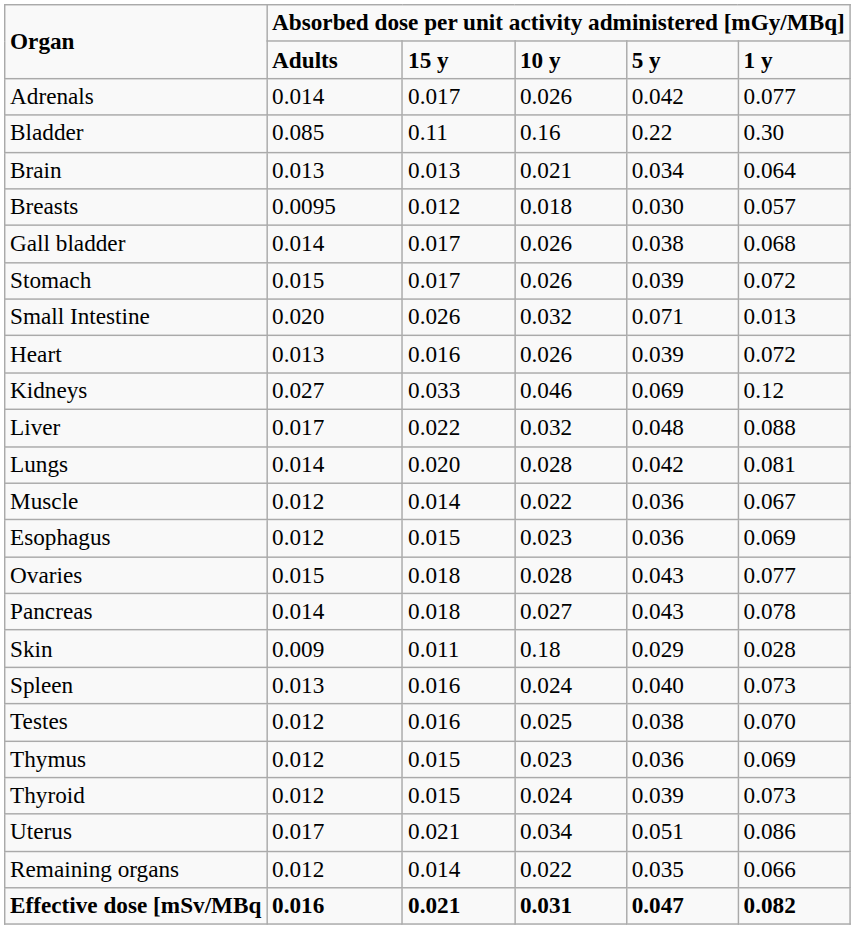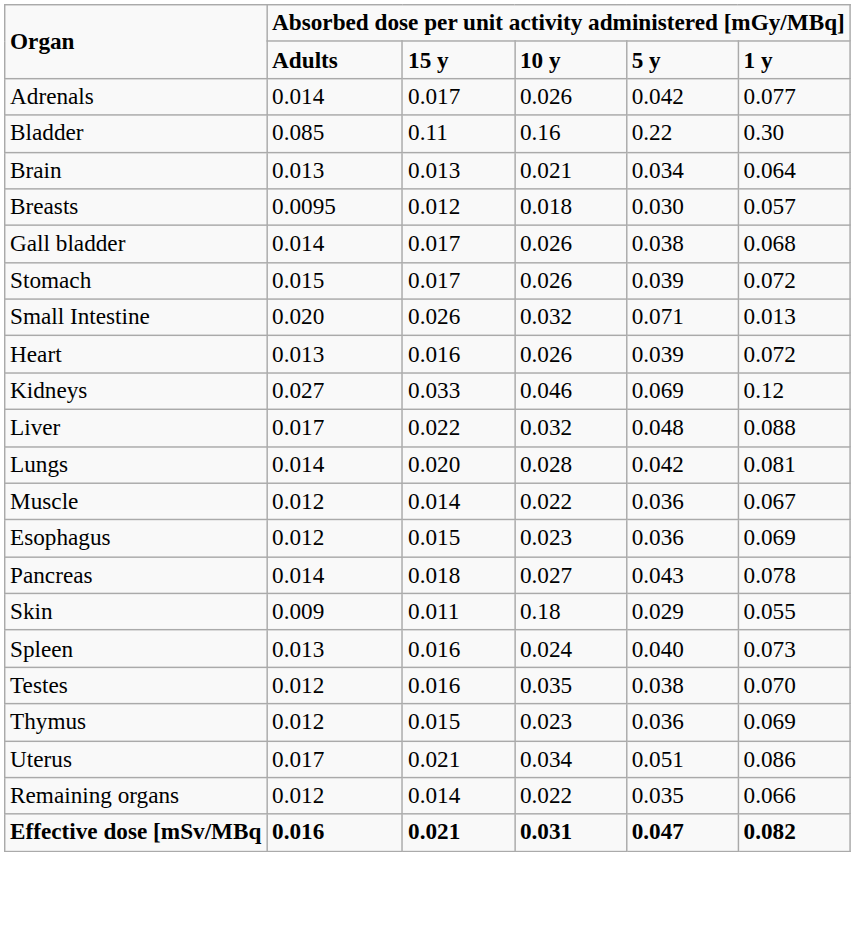- row: Ovaries | 0.015 | 0.018 | 0.028 | 0.043 | 0.077
Skin | column 6: 0.028 -> 0.055
Testes | column 4: 0.025 -> 0.035
- row: Thyroid | 0.012 | 0.015 | 0.024 | 0.039 | 0.073
